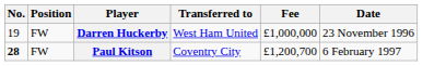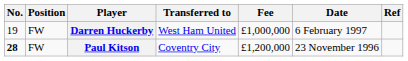+ column: Ref
Darren Huckerby | Date: 23 November 1996 -> 6 February 1997
Paul Kitson | Fee: £1,200,700 -> £1,200,000
Paul Kitson | Date: 6 February 1997 -> 23 November 1996
